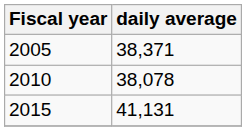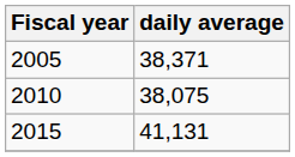2010 | daily average: 38,078 -> 38,075
